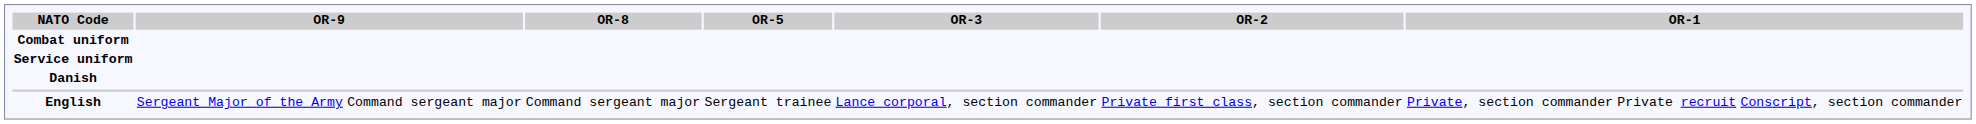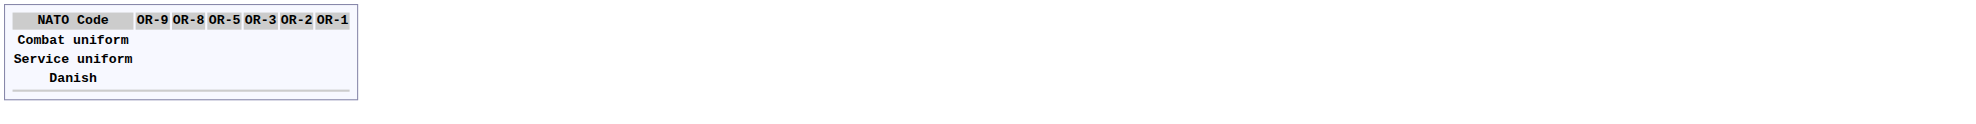- row: English | Sergeant Major of the Army | Command sergeant major | Command sergeant major | Sergeant trainee | Lance corporal, section commander | Private first class, section commander | Private, section commander | Private recruit | Conscript, section commander
